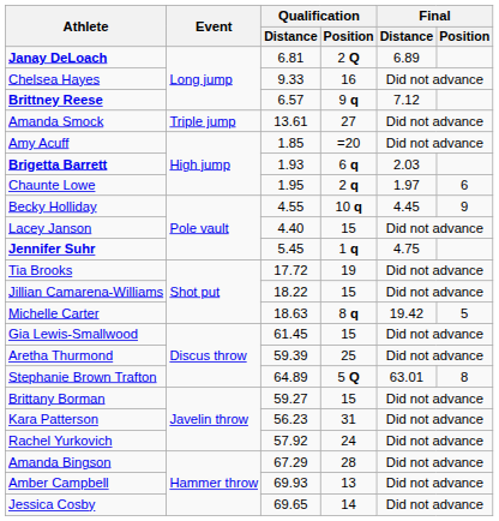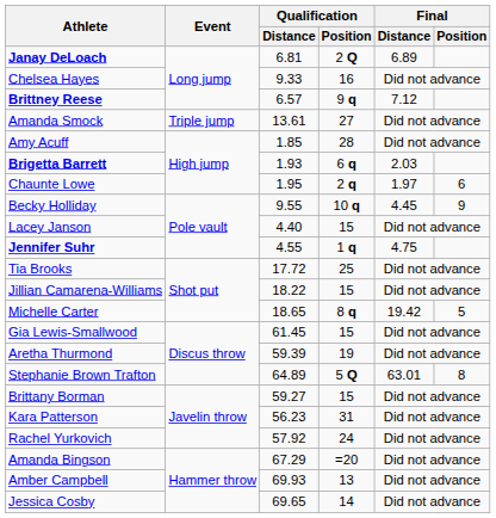Amy Acuff | Qualification / Position: =20 -> 28
Becky Holliday | Qualification / Distance: 4.55 -> 9.55
Jennifer Suhr | Qualification / Distance: 5.45 -> 4.55
Tia Brooks | Qualification / Position: 19 -> 25
Michelle Carter | Qualification / Distance: 18.63 -> 18.65
Aretha Thurmond | Qualification / Position: 25 -> 19
Amanda Bingson | Qualification / Position: 28 -> =20
